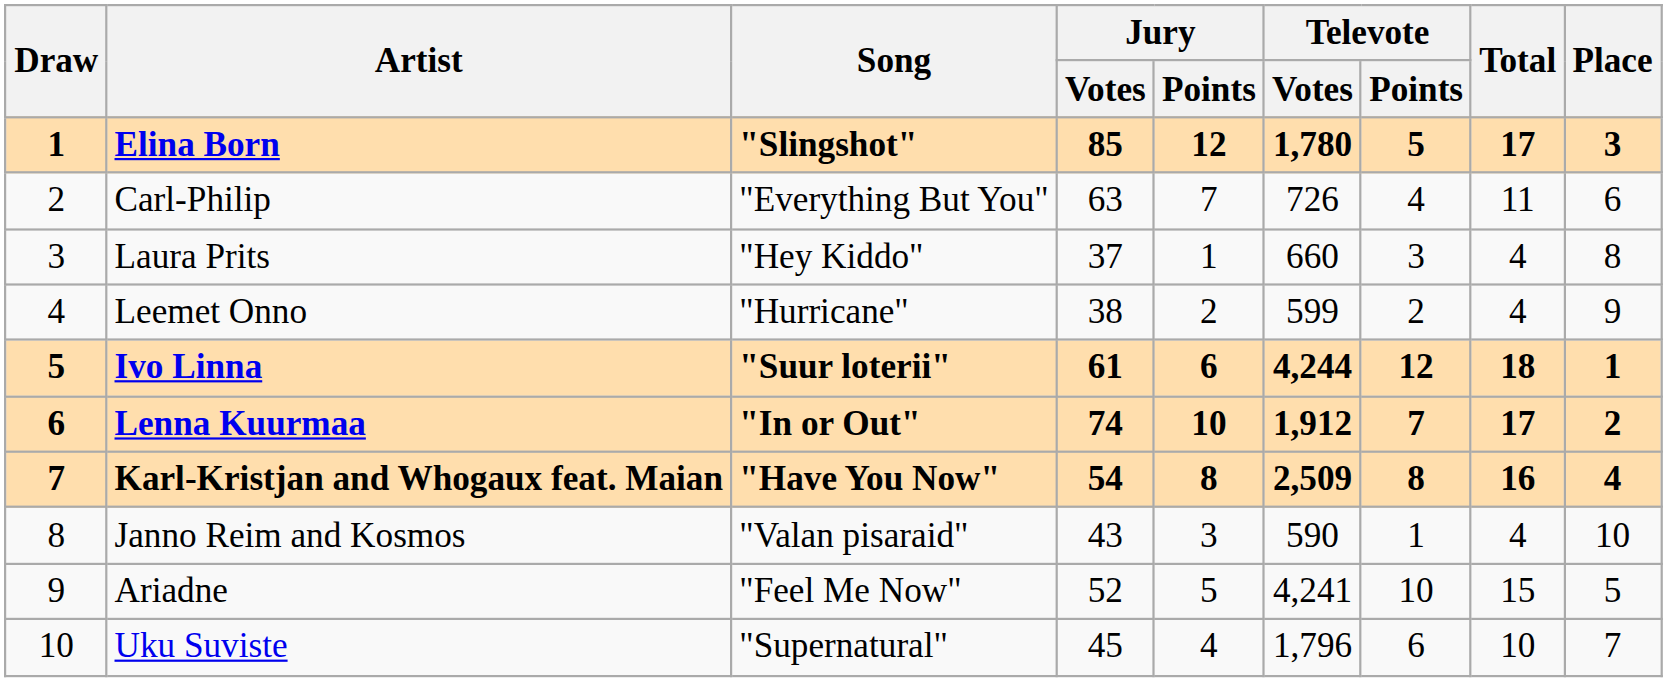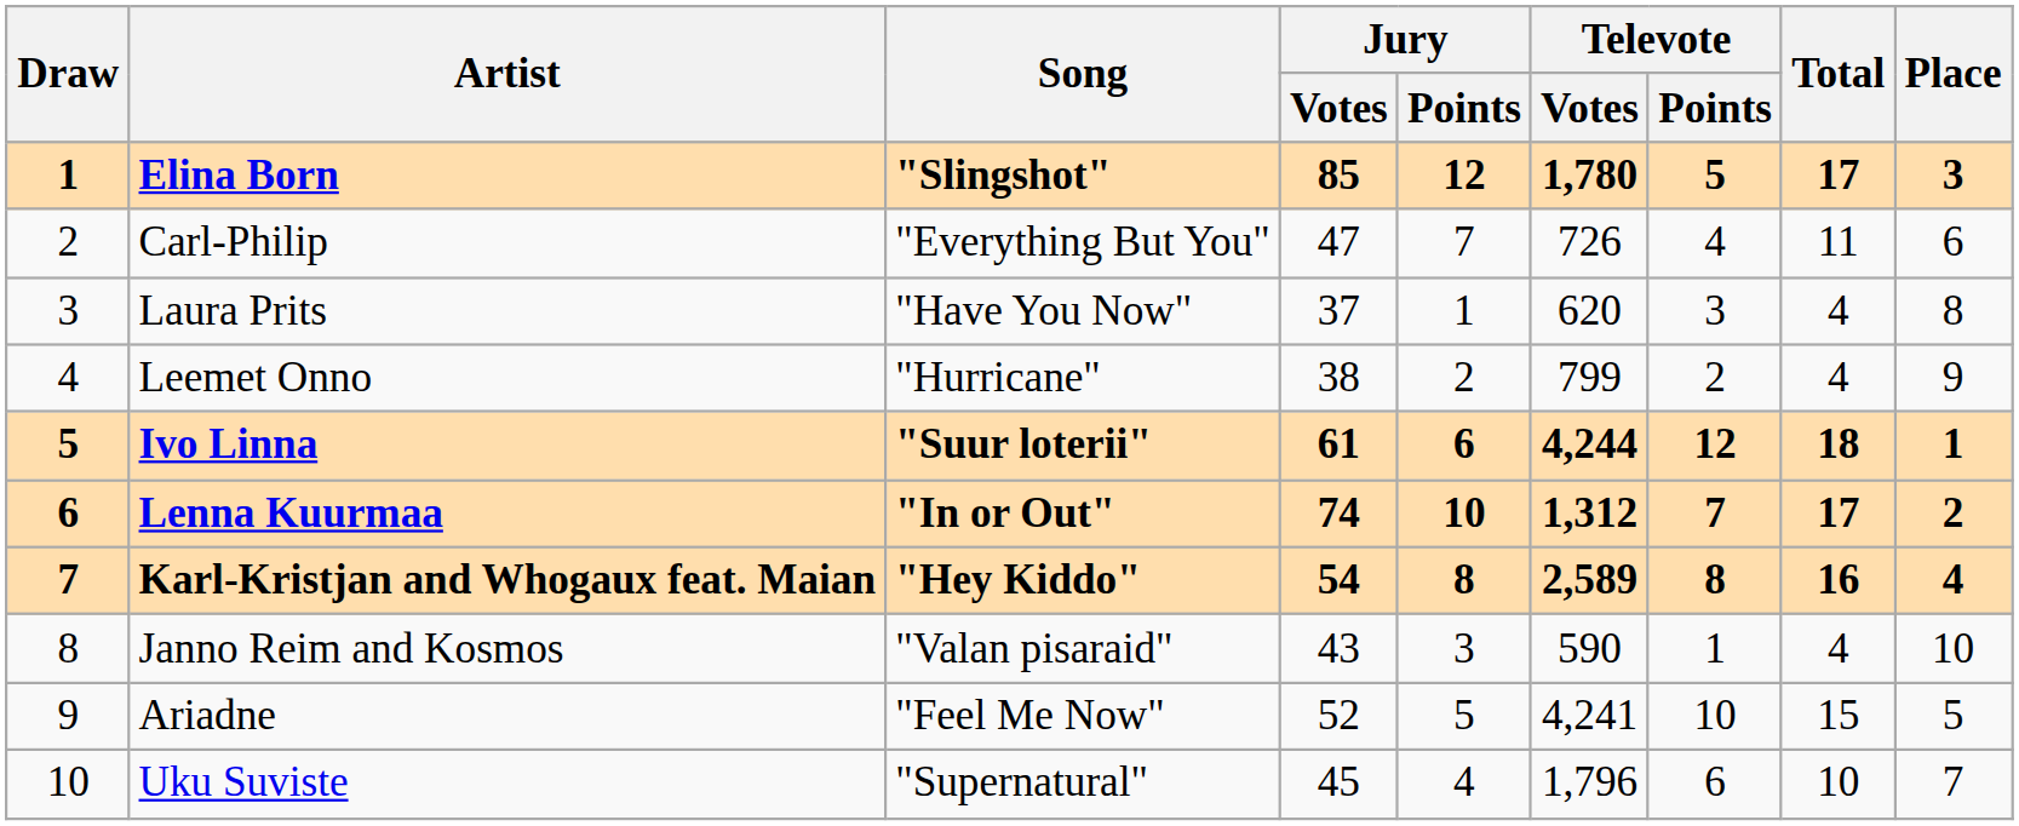Carl-Philip | Jury / Votes: 63 -> 47
Laura Prits | Song: "Hey Kiddo" -> "Have You Now"
Laura Prits | Televote / Votes: 660 -> 620
Leemet Onno | Televote / Votes: 599 -> 799
Lenna Kuurmaa | Televote / Votes: 1,912 -> 1,312
Karl-Kristjan and Whogaux feat. Maian | Song: "Have You Now" -> "Hey Kiddo"
Karl-Kristjan and Whogaux feat. Maian | Televote / Votes: 2,509 -> 2,589
